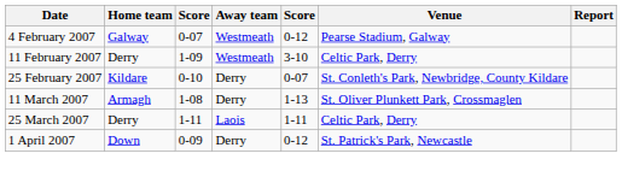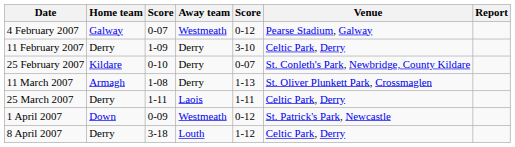11 February 2007 | Away team: Westmeath -> Derry
1 April 2007 | Away team: Derry -> Westmeath
+ row: 8 April 2007 | Derry | 3-18 | Louth | 1-12 | Celtic Park, Derry
